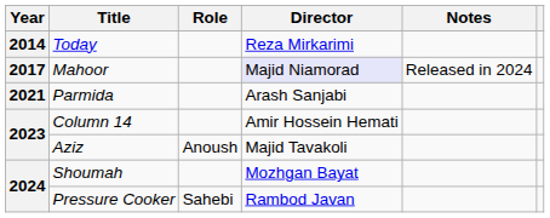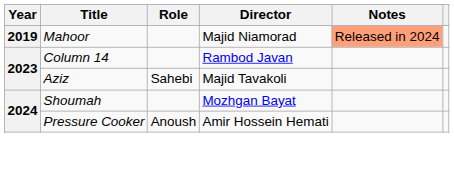- row: 2014 | Today | Reza Mirkarimi
Mahoor | Year: 2017 -> 2019
Mahoor | Director: lavender background -> no background
Mahoor | Notes: no background -> lightsalmon background
- row: 2021 | Parmida | Arash Sanjabi
Column 14 | Director: Amir Hossein Hemati -> Rambod Javan
Aziz | Role: Anoush -> Sahebi
Pressure Cooker | Role: Sahebi -> Anoush
Pressure Cooker | Director: Rambod Javan -> Amir Hossein Hemati
